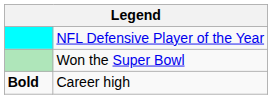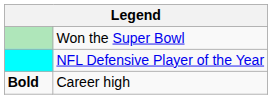rows swapped: NFL Defensive Player of the Year <-> Won the Super Bowl
